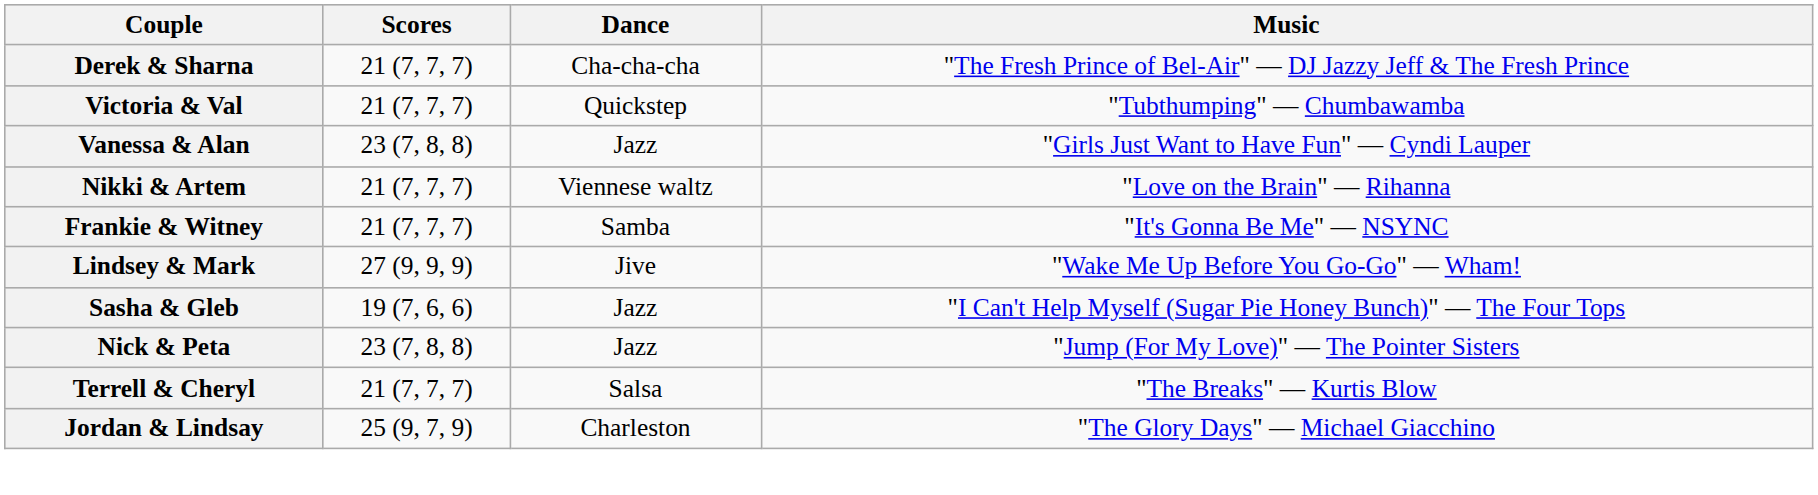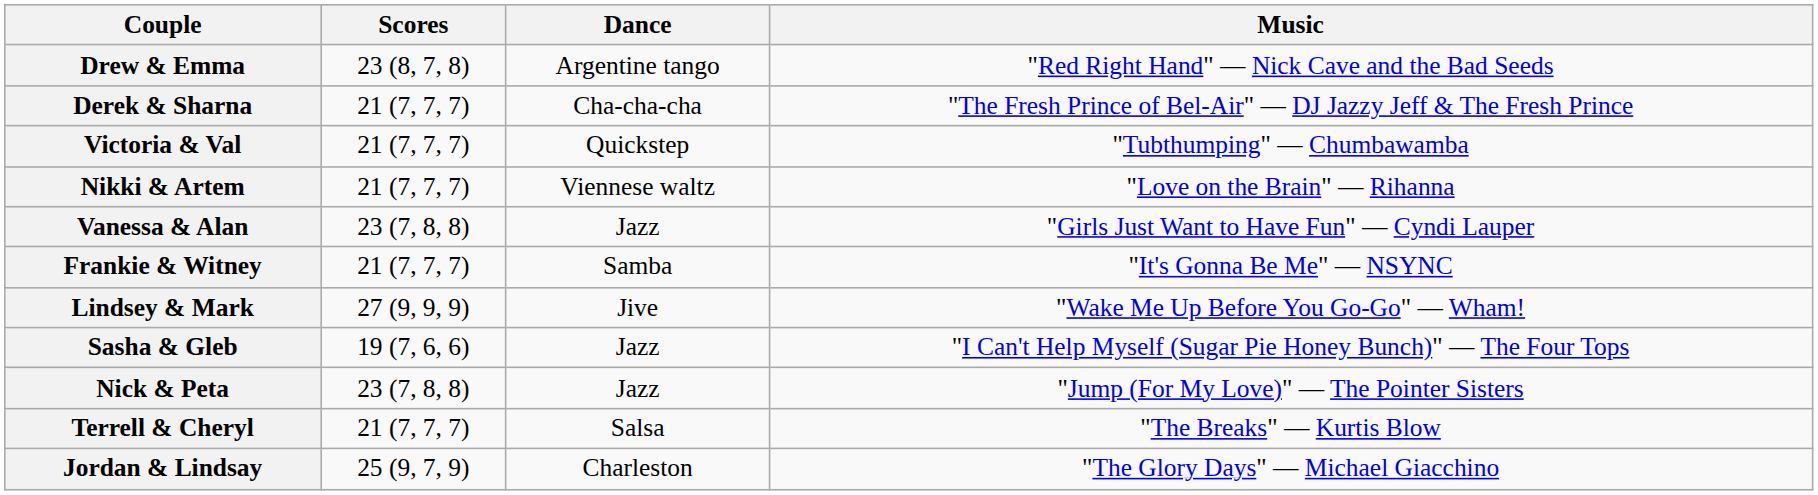+ row: Drew & Emma | 23 (8, 7, 8) | Argentine tango | "Red Right Hand" — Nick Cave and the Bad Seeds
rows swapped: Vanessa & Alan <-> Nikki & Artem
